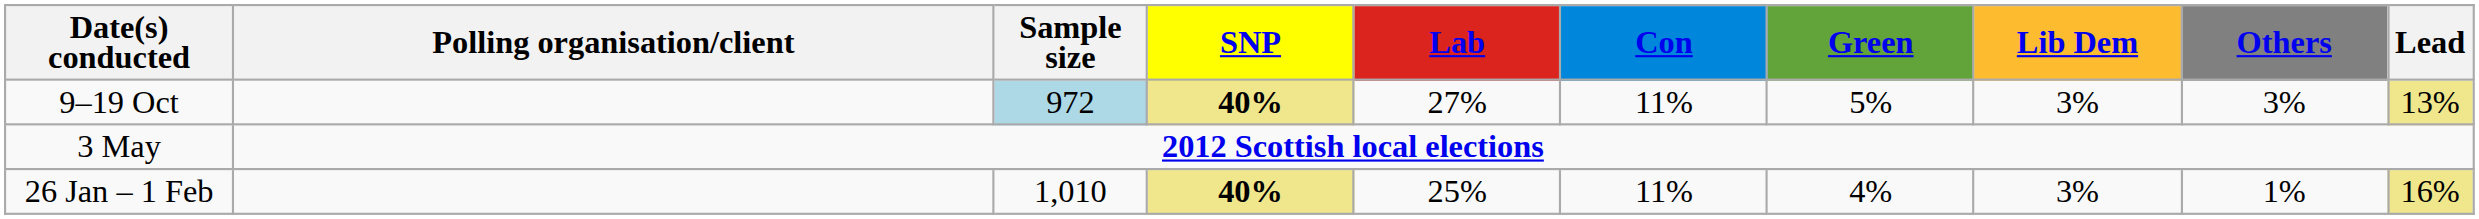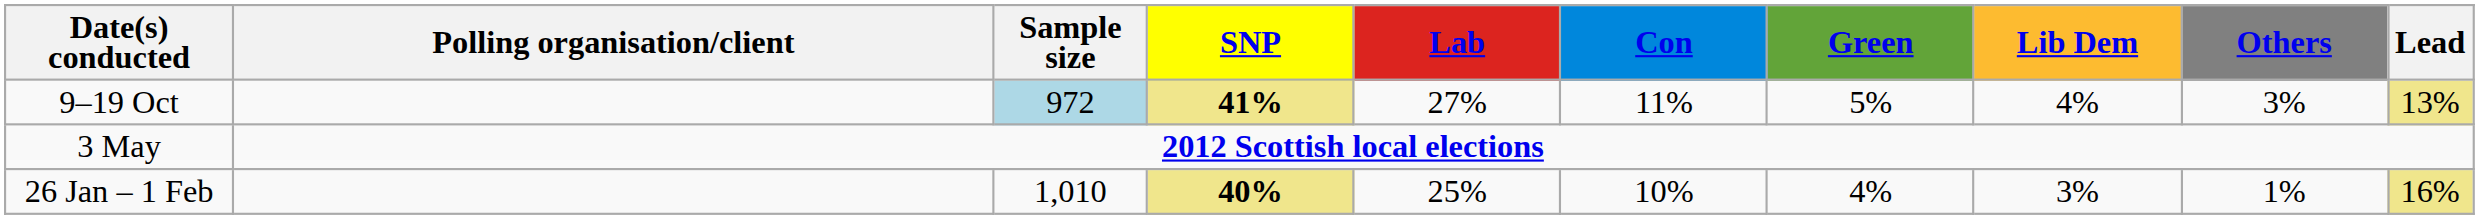9–19 Oct | SNP: 40% -> 41%
9–19 Oct | Lib Dem: 3% -> 4%
26 Jan – 1 Feb | Con: 11% -> 10%
